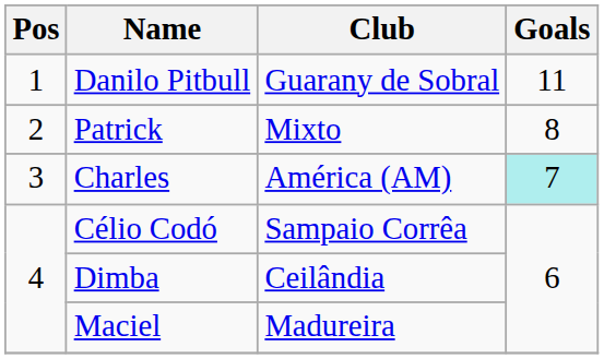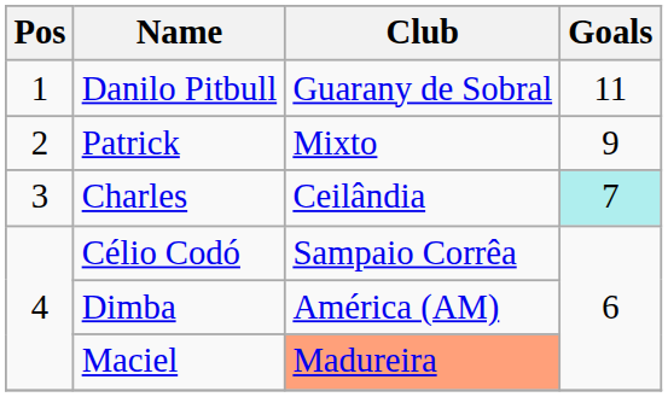Patrick | Goals: 8 -> 9
Charles | Club: América (AM) -> Ceilândia
Dimba | Club: Ceilândia -> América (AM)
Maciel | Club: no background -> lightsalmon background
